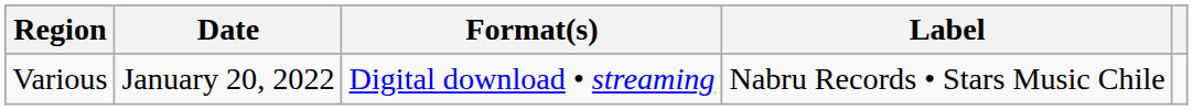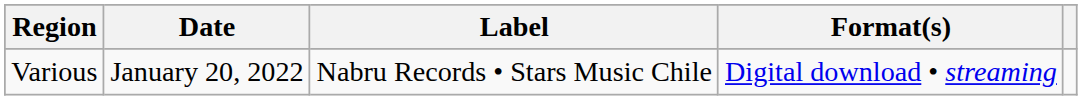columns swapped: Format(s) <-> Label
